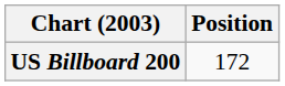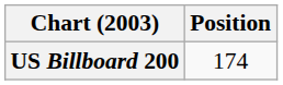US Billboard 200 | Position: 172 -> 174
